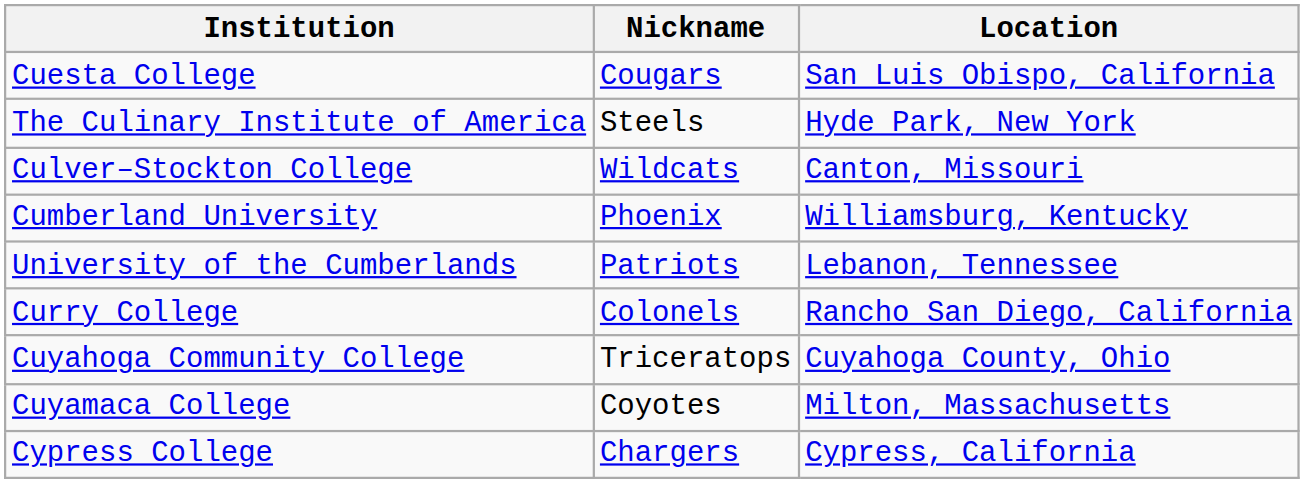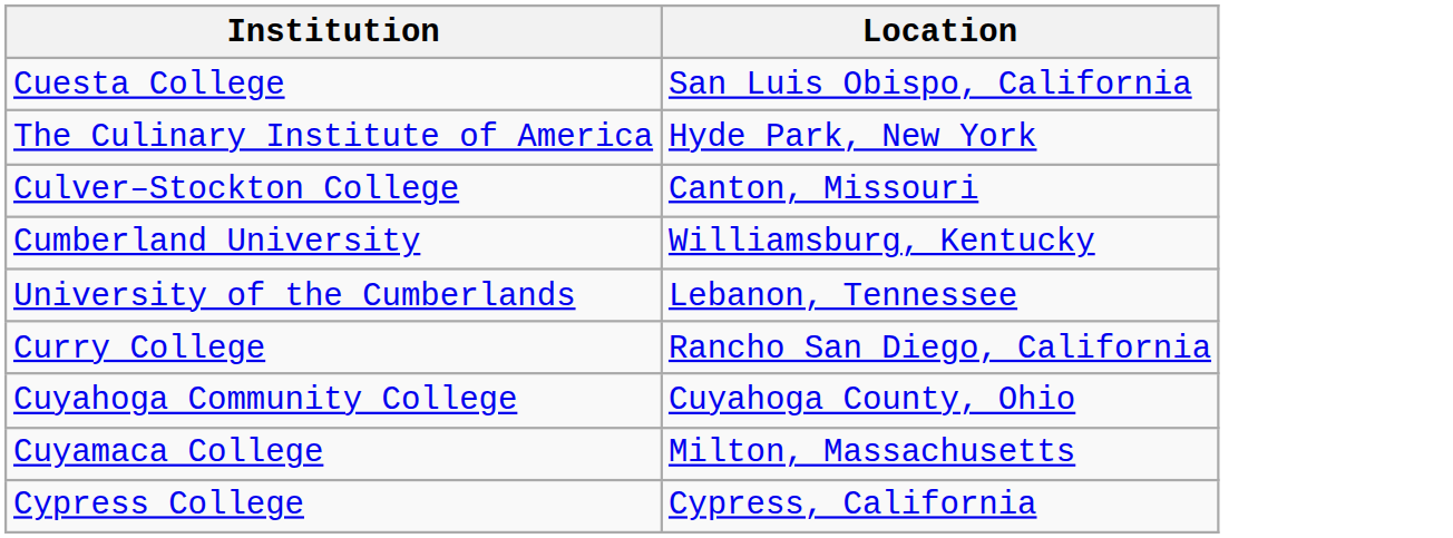- column: Nickname | Cougars | Steels | Wildcats | Phoenix | Patriots | Colonels | Triceratops | Coyotes | Chargers
